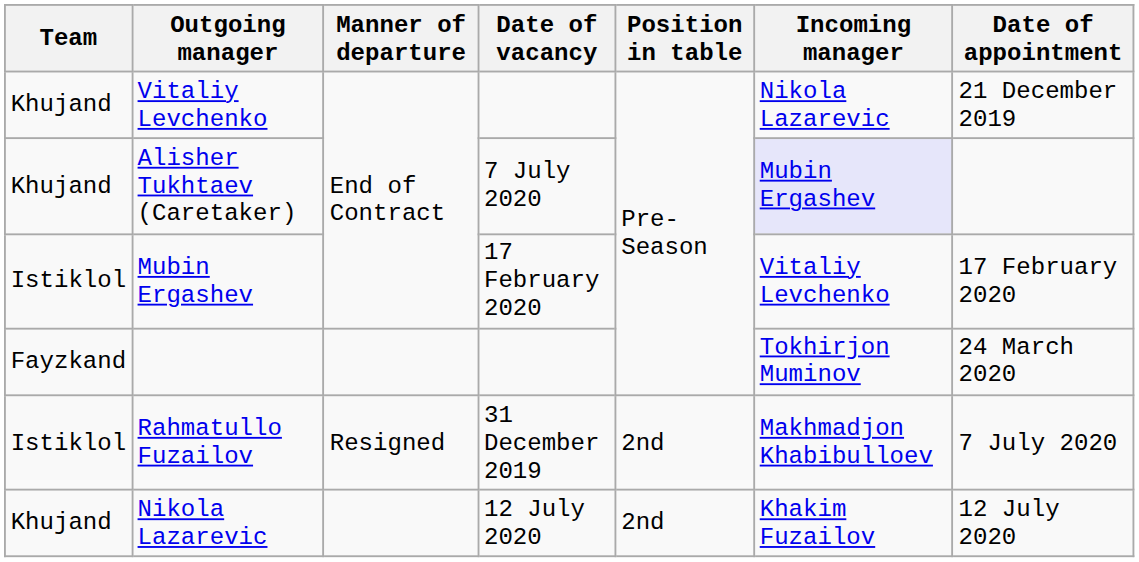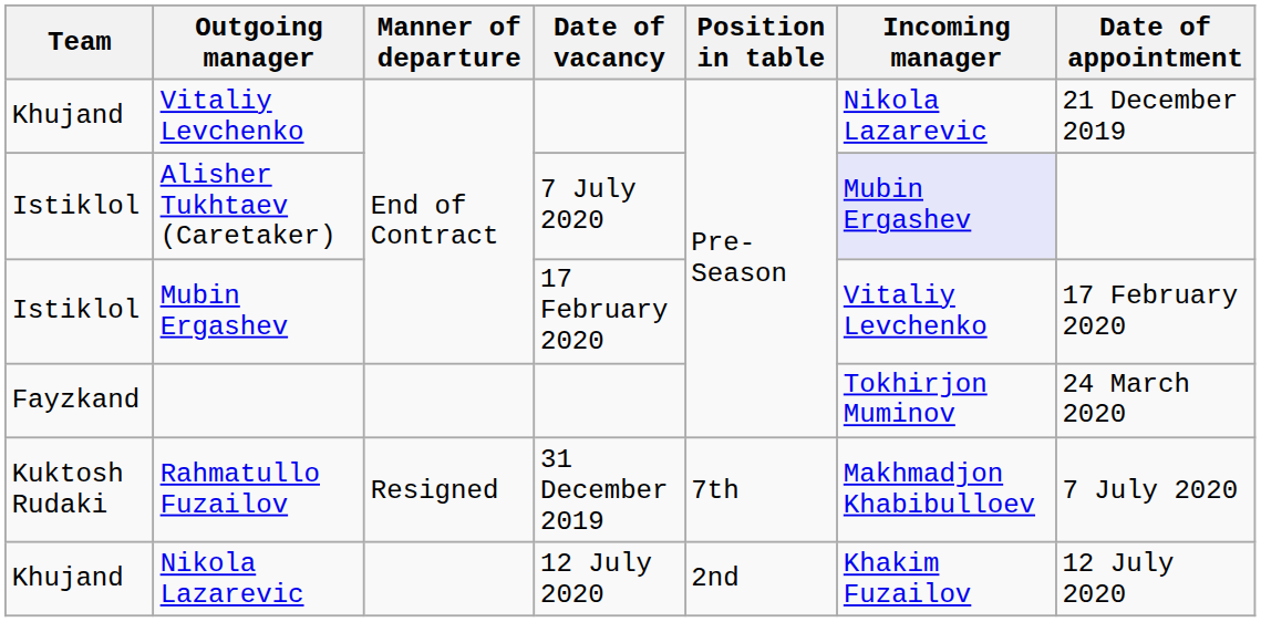Alisher Tukhtaev (Caretaker) | Team: Khujand -> Istiklol
Rahmatullo Fuzailov | Team: Istiklol -> Kuktosh Rudaki
Rahmatullo Fuzailov | Position in table: 2nd -> 7th
